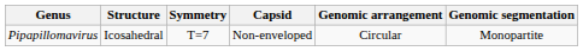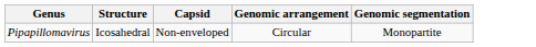- column: Symmetry | T=7
